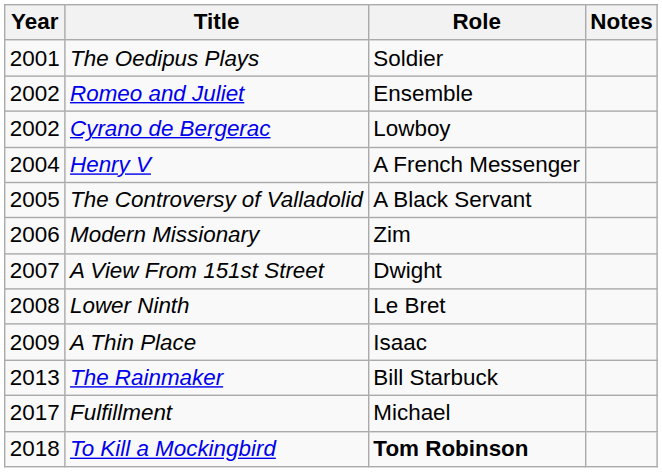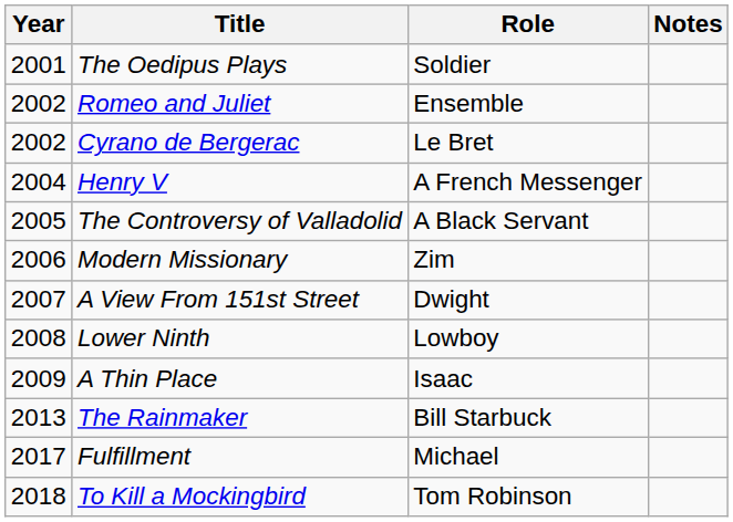Cyrano de Bergerac | Role: Lowboy -> Le Bret
Lower Ninth | Role: Le Bret -> Lowboy
To Kill a Mockingbird | Role: bold -> normal
